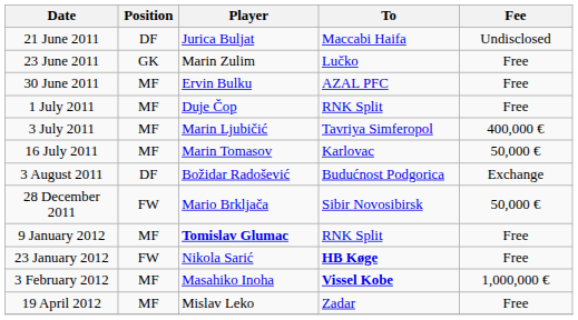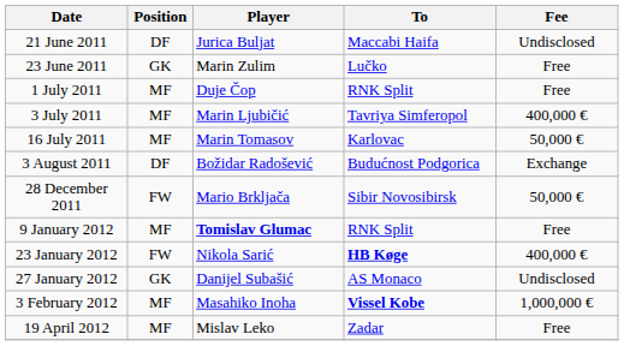- row: 30 June 2011 | MF | Ervin Bulku | AZAL PFC | Free
23 January 2012 | Fee: Free -> 400,000 €
+ row: 27 January 2012 | GK | Danijel Subašić | AS Monaco | Undisclosed
